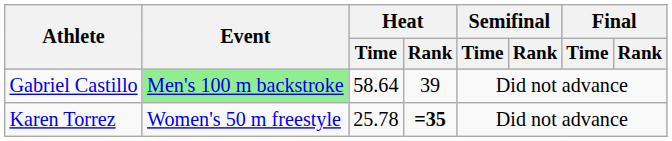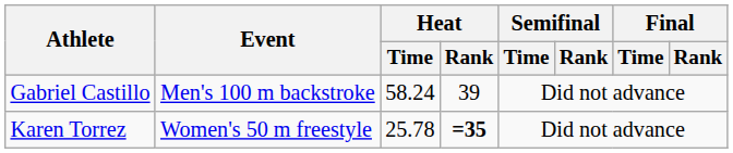Gabriel Castillo | Event: lightgreen background -> no background
Gabriel Castillo | Heat / Time: 58.64 -> 58.24
